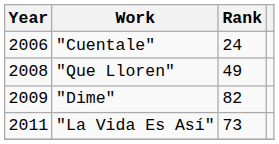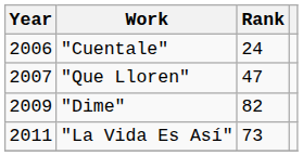"Que Lloren" | Year: 2008 -> 2007
"Que Lloren" | Rank: 49 -> 47
